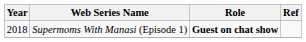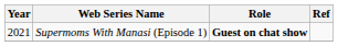Supermoms With Manasi (Episode 1) | Year: 2018 -> 2021
